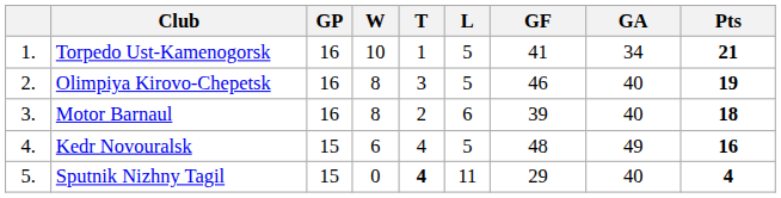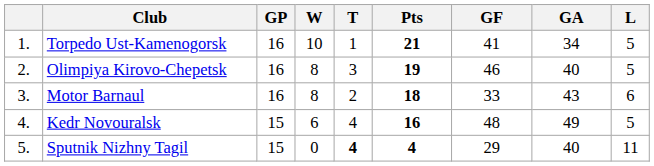columns swapped: L <-> Pts
Motor Barnaul | GF: 39 -> 33
Motor Barnaul | GA: 40 -> 43
